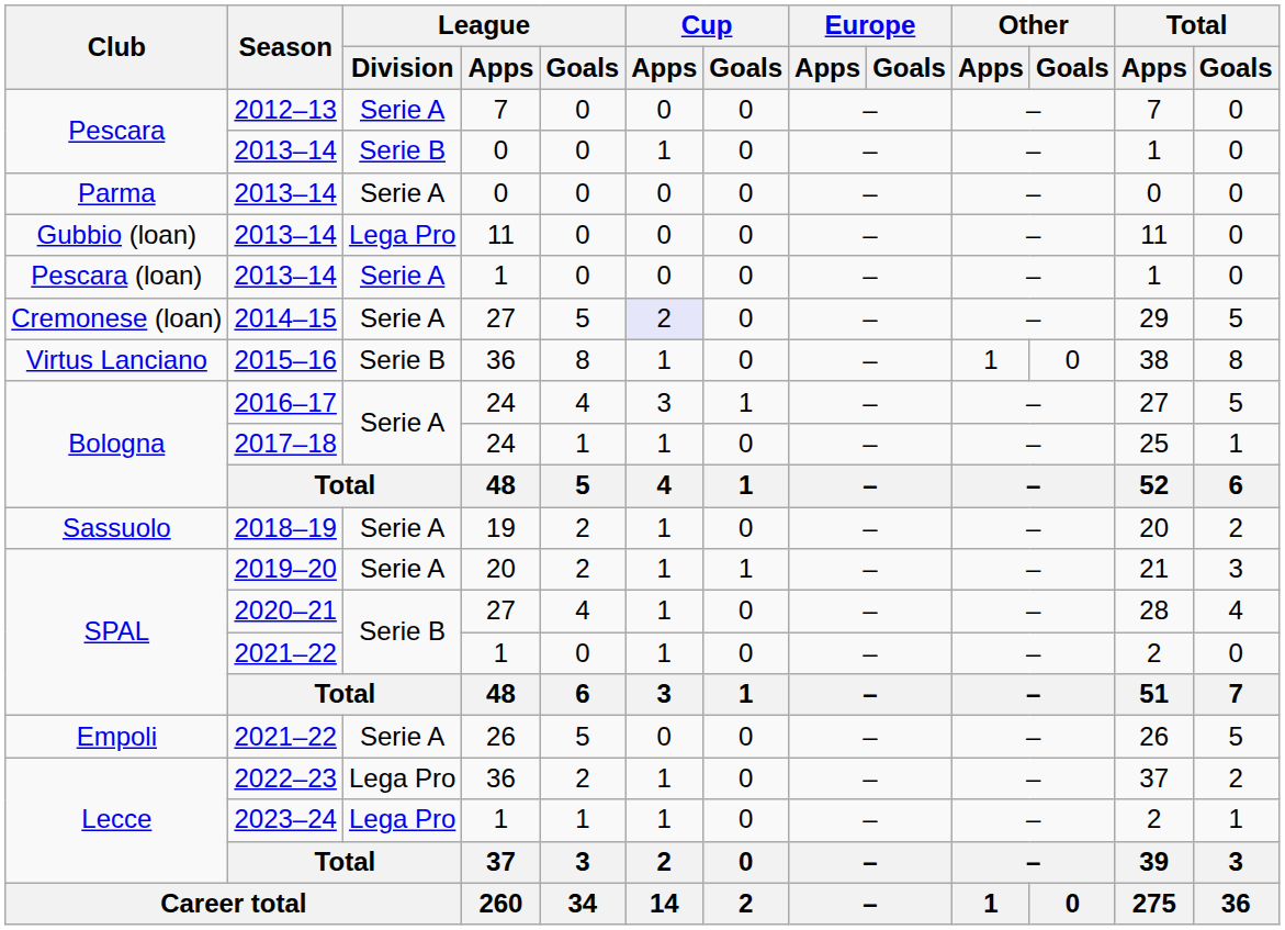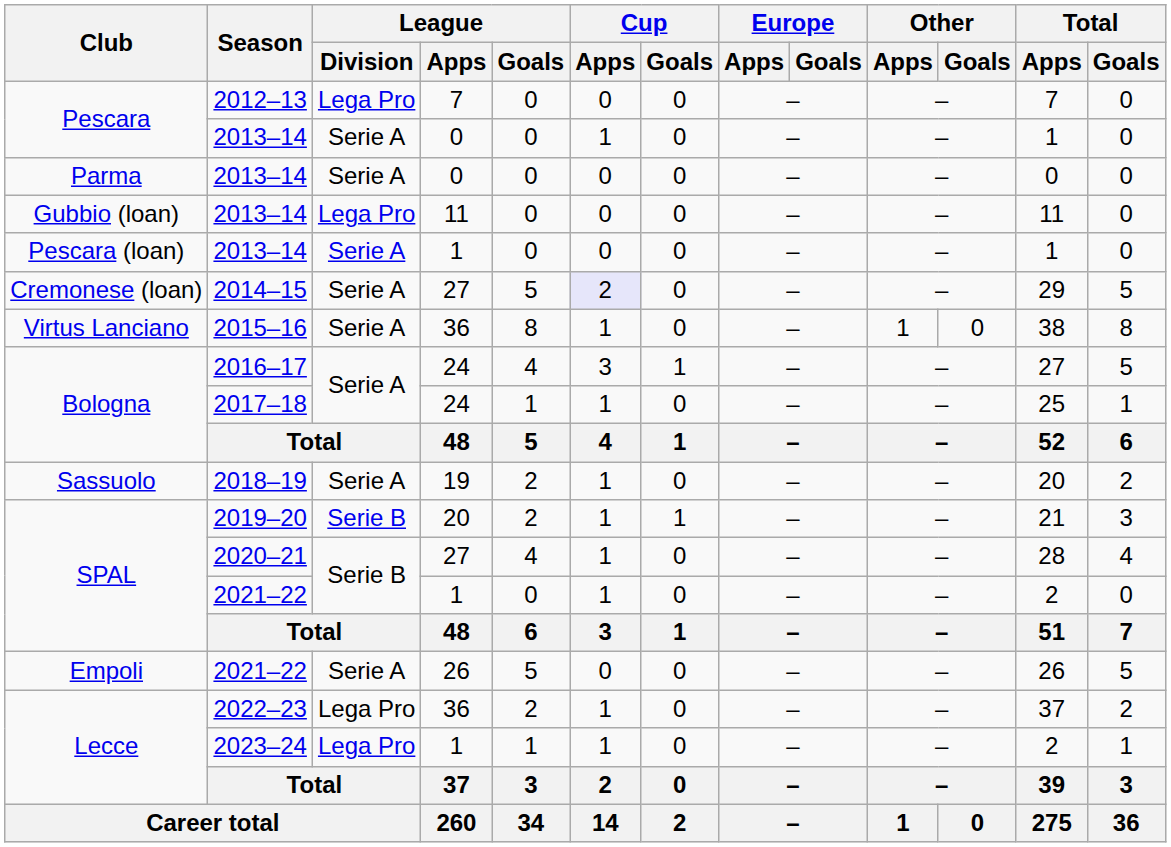2012–13 | League / Division: Serie A -> Lega Pro
Pescara / 2013–14 | League / Division: Serie B -> Serie A
2015–16 | League / Division: Serie B -> Serie A
2019–20 | League / Division: Serie A -> Serie B
